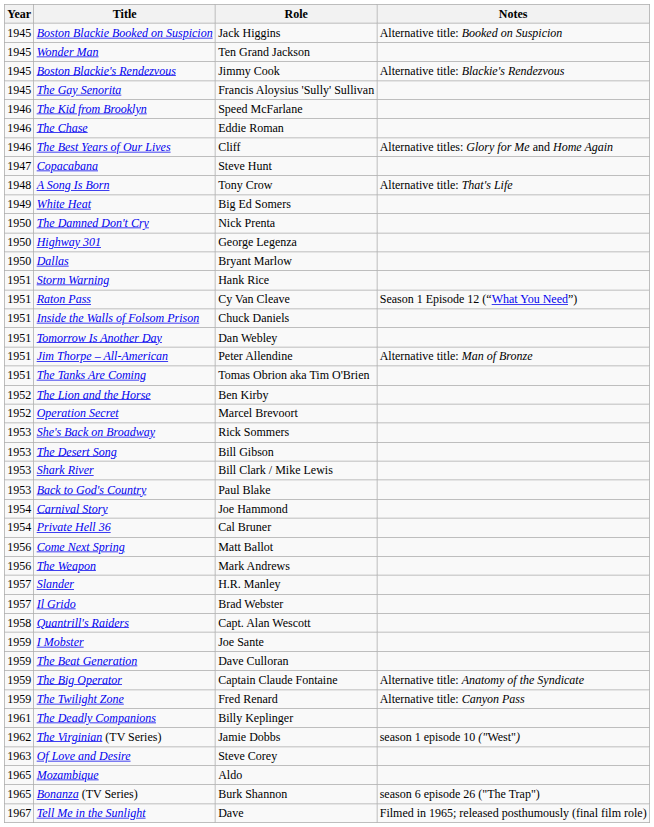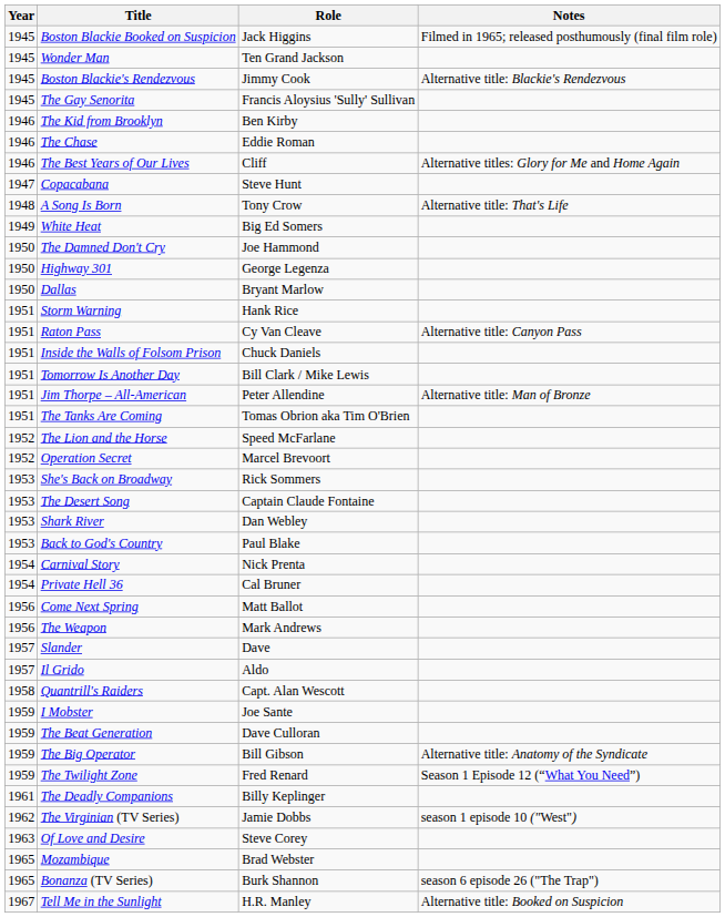Boston Blackie Booked on Suspicion | Notes: Alternative title: Booked on Suspicion -> Filmed in 1965; released posthumously (final film role)
The Kid from Brooklyn | Role: Speed McFarlane -> Ben Kirby
The Damned Don't Cry | Role: Nick Prenta -> Joe Hammond
Raton Pass | Notes: Season 1 Episode 12 (“What You Need”) -> Alternative title: Canyon Pass
Tomorrow Is Another Day | Role: Dan Webley -> Bill Clark / Mike Lewis
The Lion and the Horse | Role: Ben Kirby -> Speed McFarlane
The Desert Song | Role: Bill Gibson -> Captain Claude Fontaine
Shark River | Role: Bill Clark / Mike Lewis -> Dan Webley
Carnival Story | Role: Joe Hammond -> Nick Prenta
Slander | Role: H.R. Manley -> Dave
Il Grido | Role: Brad Webster -> Aldo
The Big Operator | Role: Captain Claude Fontaine -> Bill Gibson
The Twilight Zone | Notes: Alternative title: Canyon Pass -> Season 1 Episode 12 (“What You Need”)
Mozambique | Role: Aldo -> Brad Webster
Tell Me in the Sunlight | Role: Dave -> H.R. Manley
Tell Me in the Sunlight | Notes: Filmed in 1965; released posthumously (final film role) -> Alternative title: Booked on Suspicion
